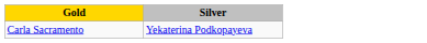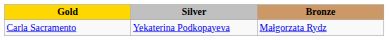+ column: Bronze | Małgorzata Rydz
